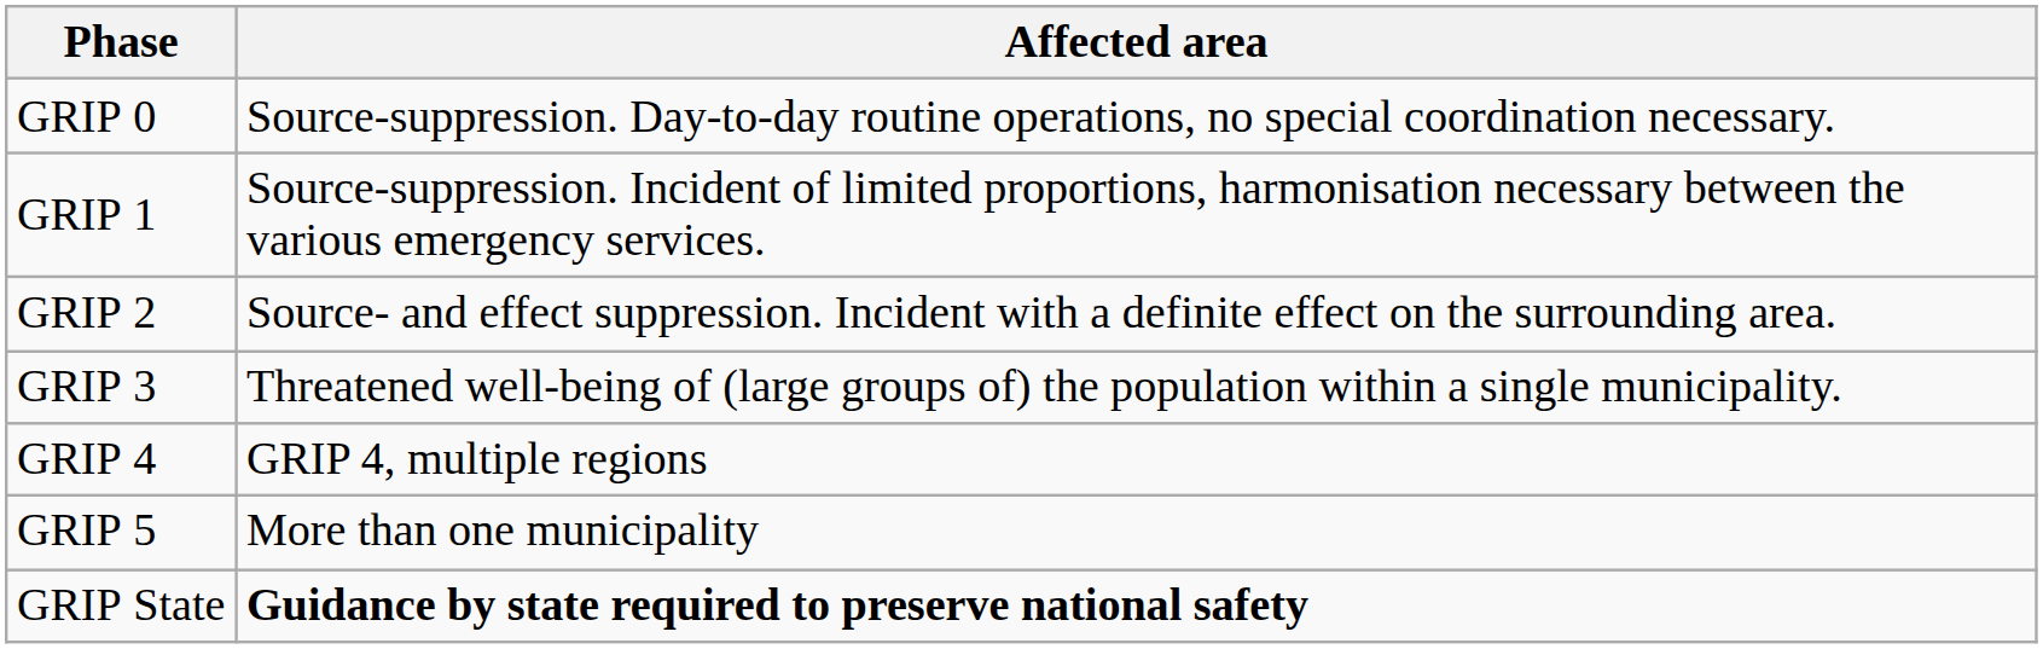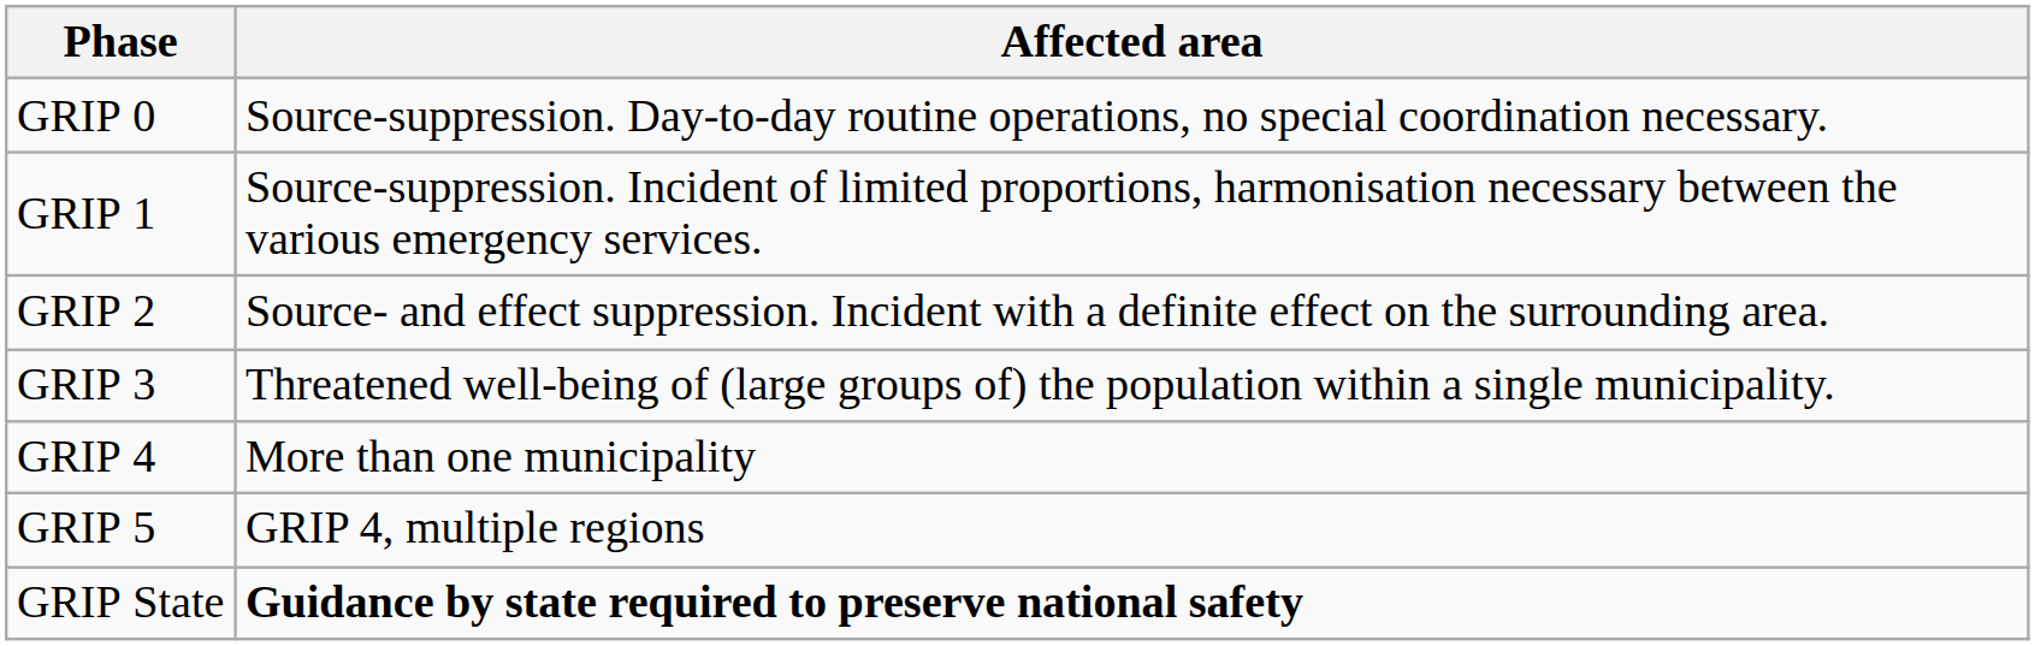GRIP 4 | Affected area: GRIP 4, multiple regions -> More than one municipality
GRIP 5 | Affected area: More than one municipality -> GRIP 4, multiple regions
